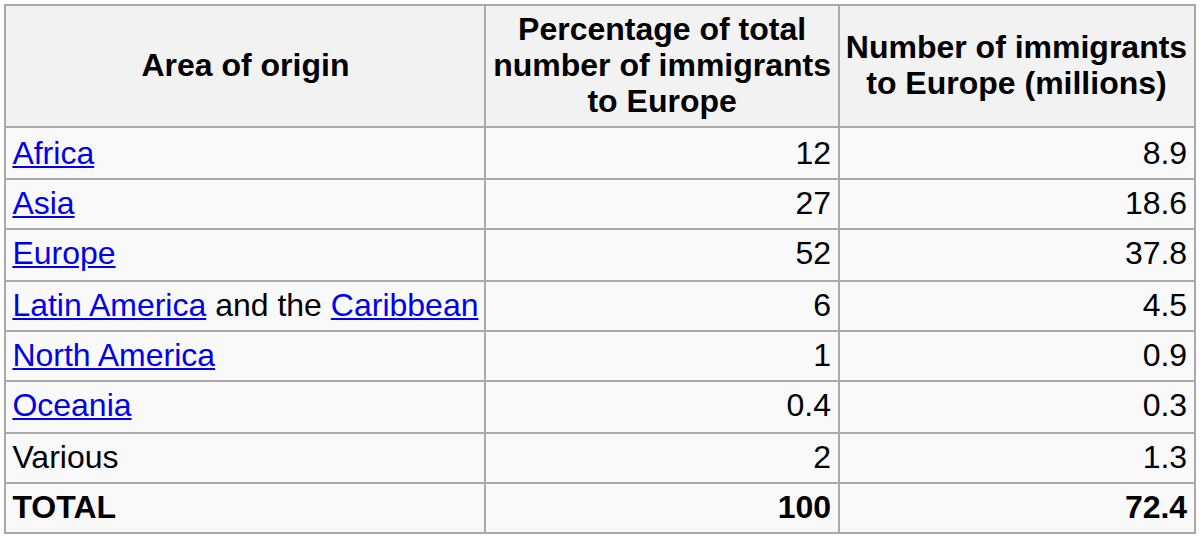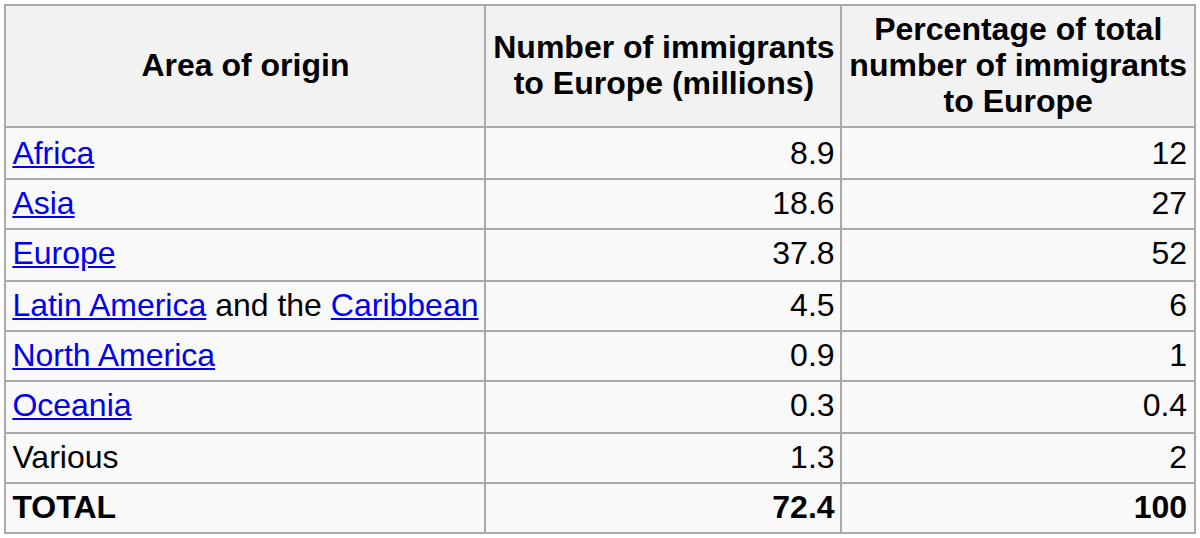columns swapped: Number of immigrants to Europe (millions) <-> Percentage of total number of immigrants to Europe
